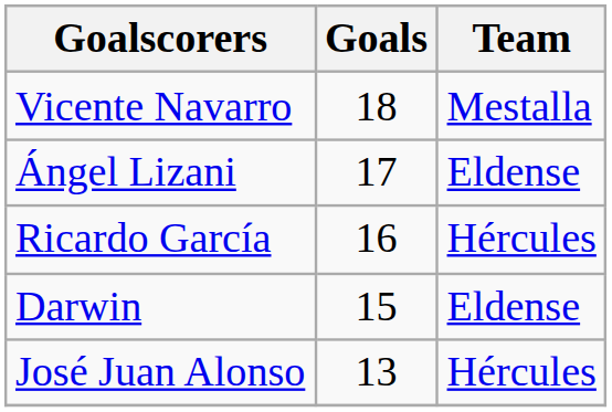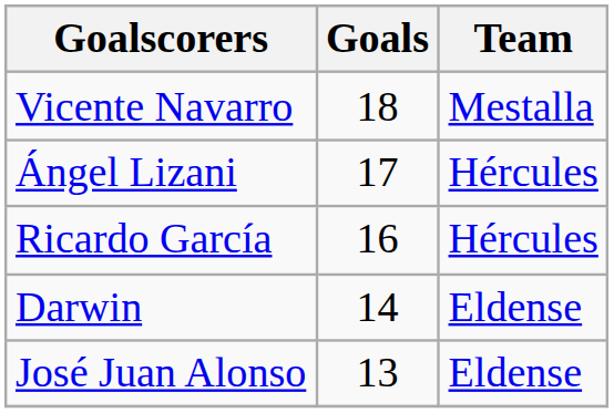Ángel Lizani | Team: Eldense -> Hércules
Darwin | Goals: 15 -> 14
José Juan Alonso | Team: Hércules -> Eldense
